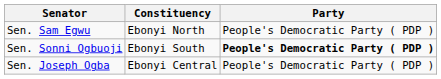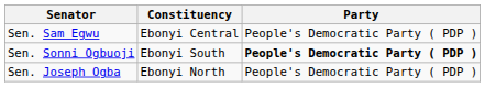Sen. Sam Egwu | Constituency: Ebonyi North -> Ebonyi Central
Sen. Joseph Ogba | Constituency: Ebonyi Central -> Ebonyi North
